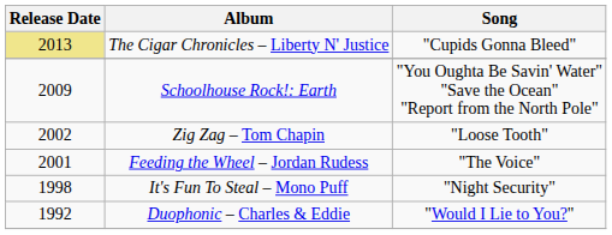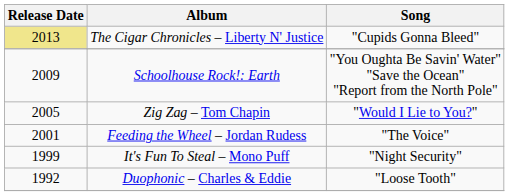Zig Zag – Tom Chapin | Release Date: 2002 -> 2005
Zig Zag – Tom Chapin | Song: "Loose Tooth" -> "Would I Lie to You?"
It's Fun To Steal – Mono Puff | Release Date: 1998 -> 1999
Duophonic – Charles & Eddie | Song: "Would I Lie to You?" -> "Loose Tooth"
